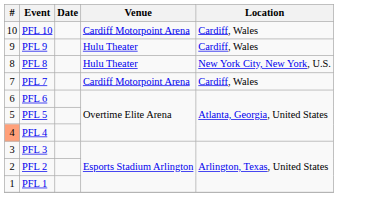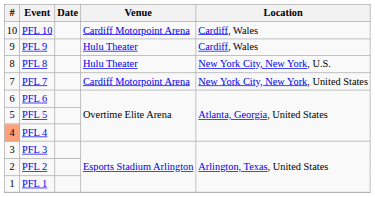PFL 7 | Location: Cardiff, Wales -> New York City, New York, United States
